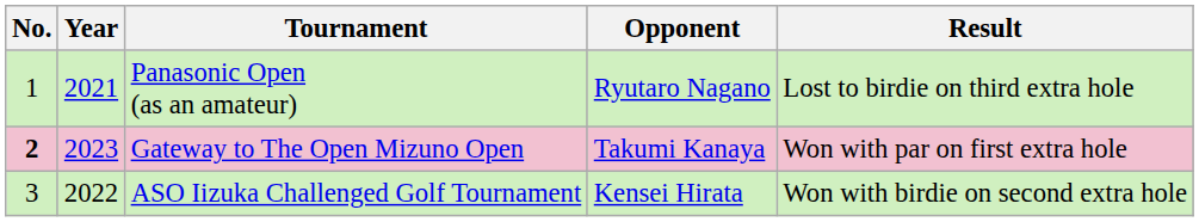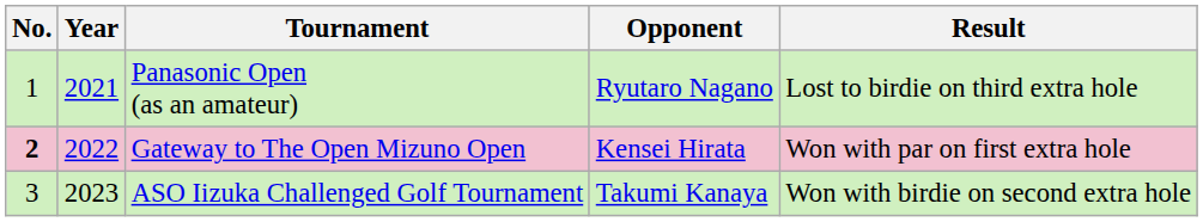Gateway to The Open Mizuno Open | Year: 2023 -> 2022
Gateway to The Open Mizuno Open | Opponent: Takumi Kanaya -> Kensei Hirata
ASO Iizuka Challenged Golf Tournament | Year: 2022 -> 2023
ASO Iizuka Challenged Golf Tournament | Opponent: Kensei Hirata -> Takumi Kanaya
